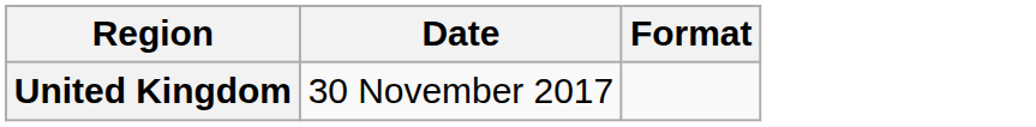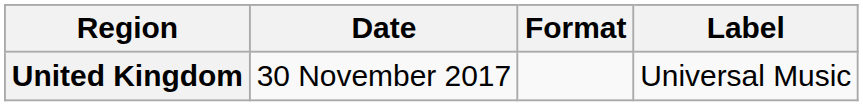+ column: Label | Universal Music
